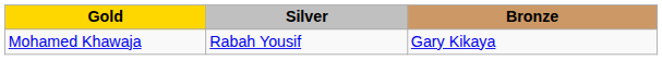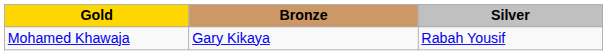columns swapped: Silver <-> Bronze
